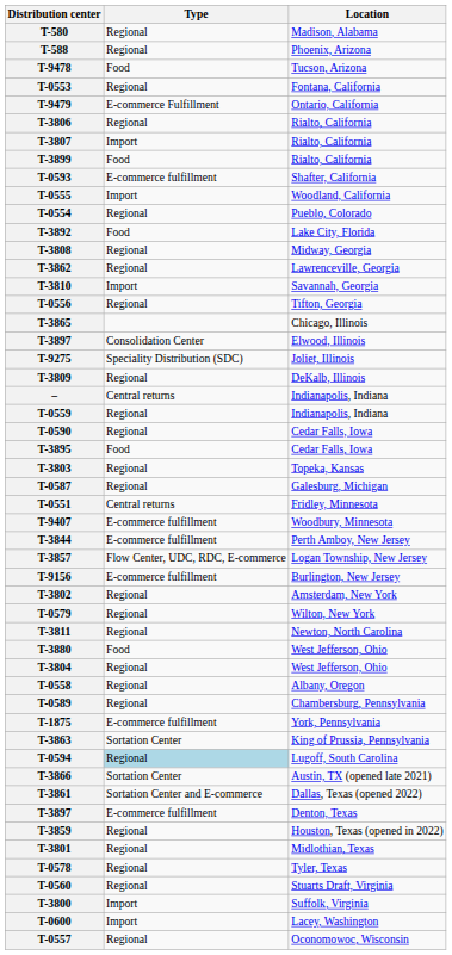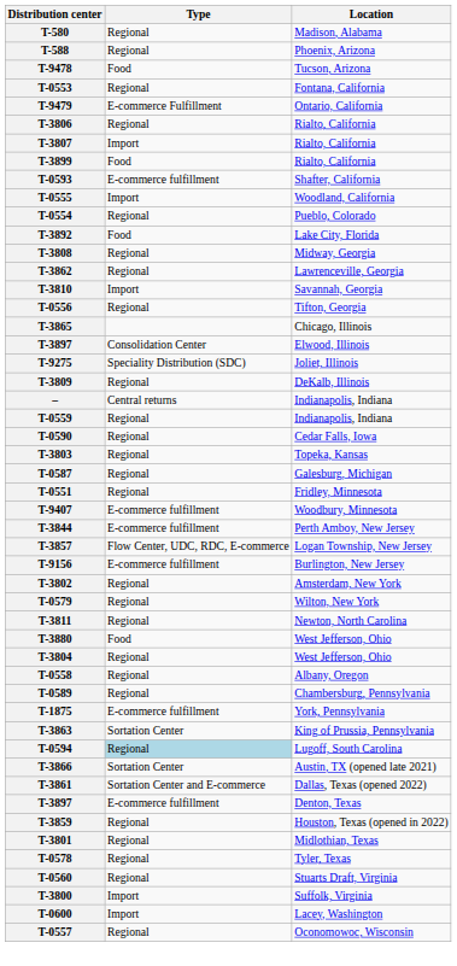- row: T-3895 | Food | Cedar Falls, Iowa
T-0551 | Type: Central returns -> Regional
